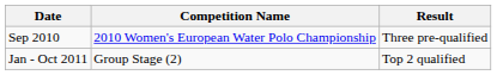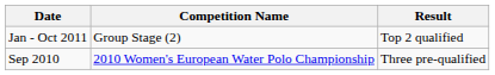rows swapped: Sep 2010 <-> Jan - Oct 2011
